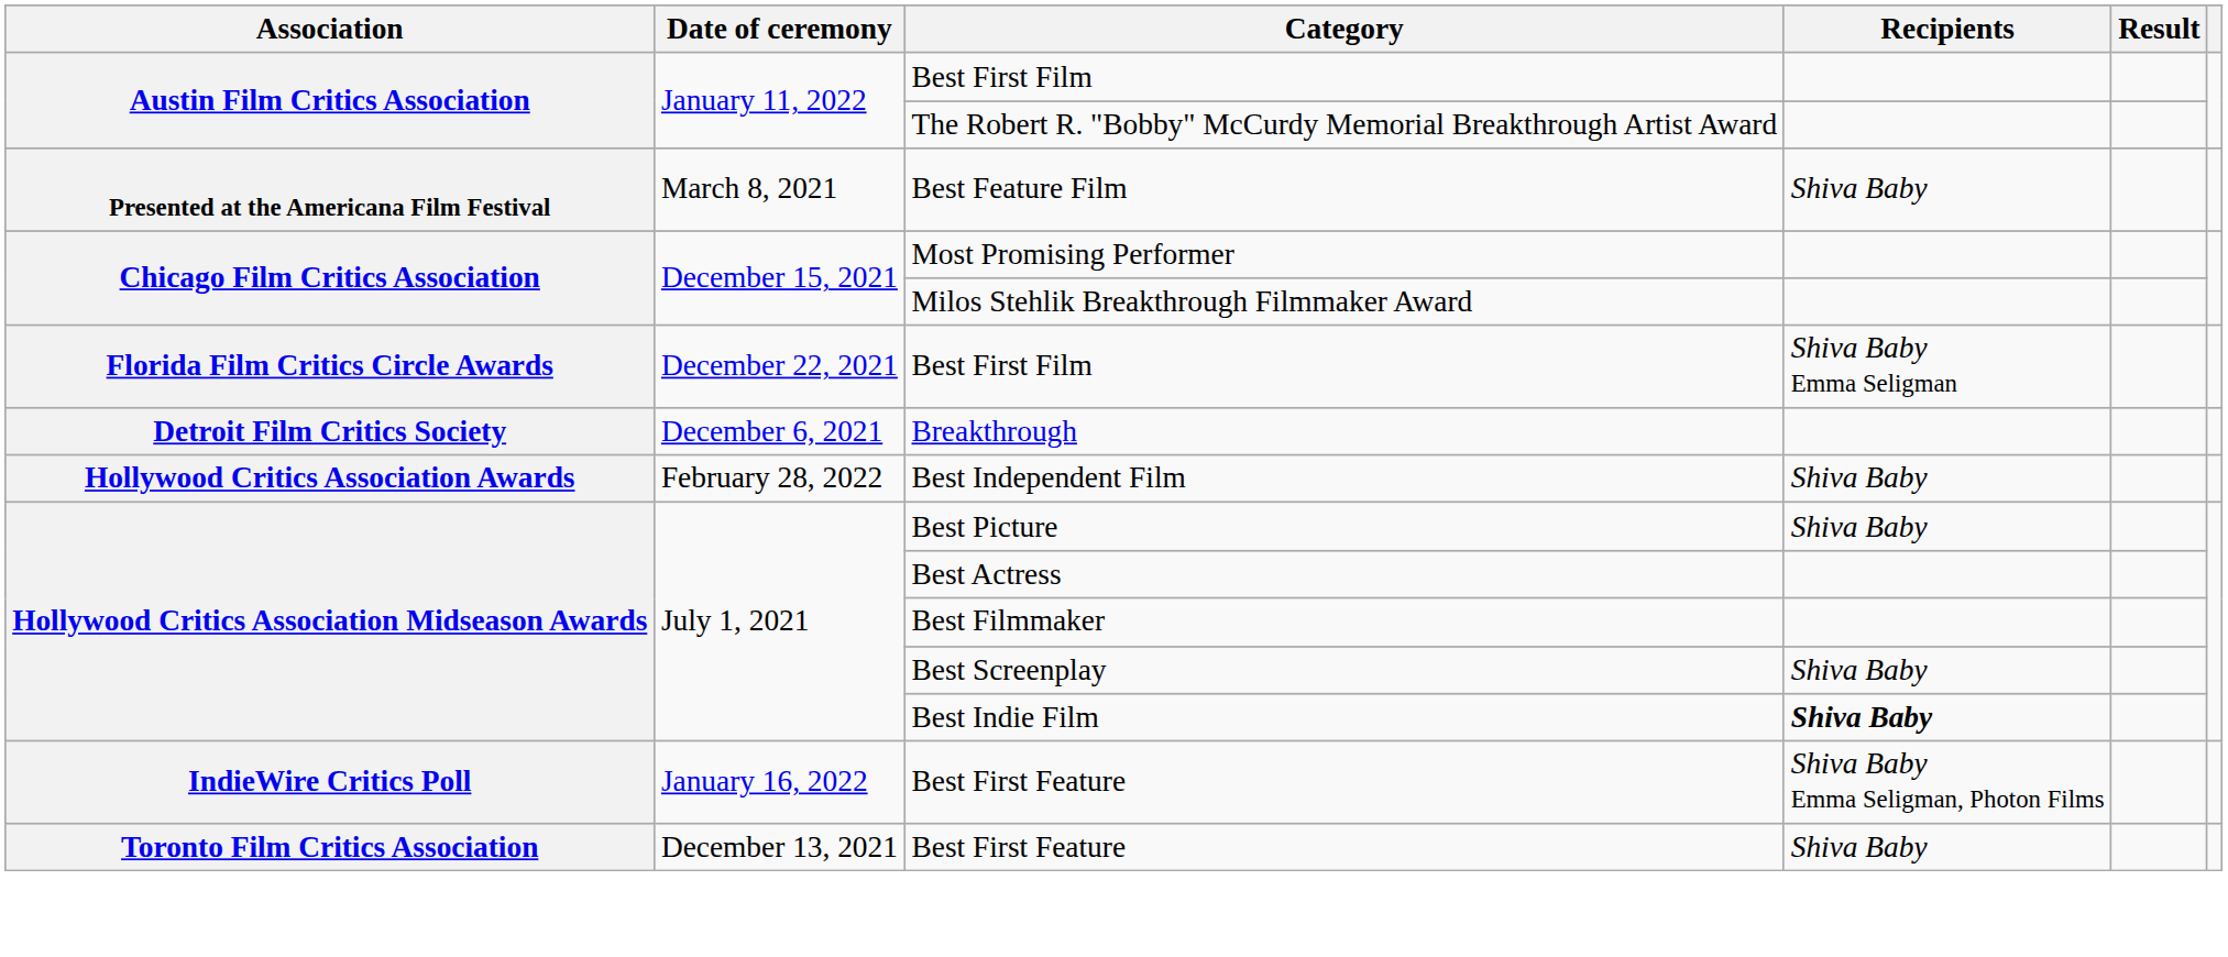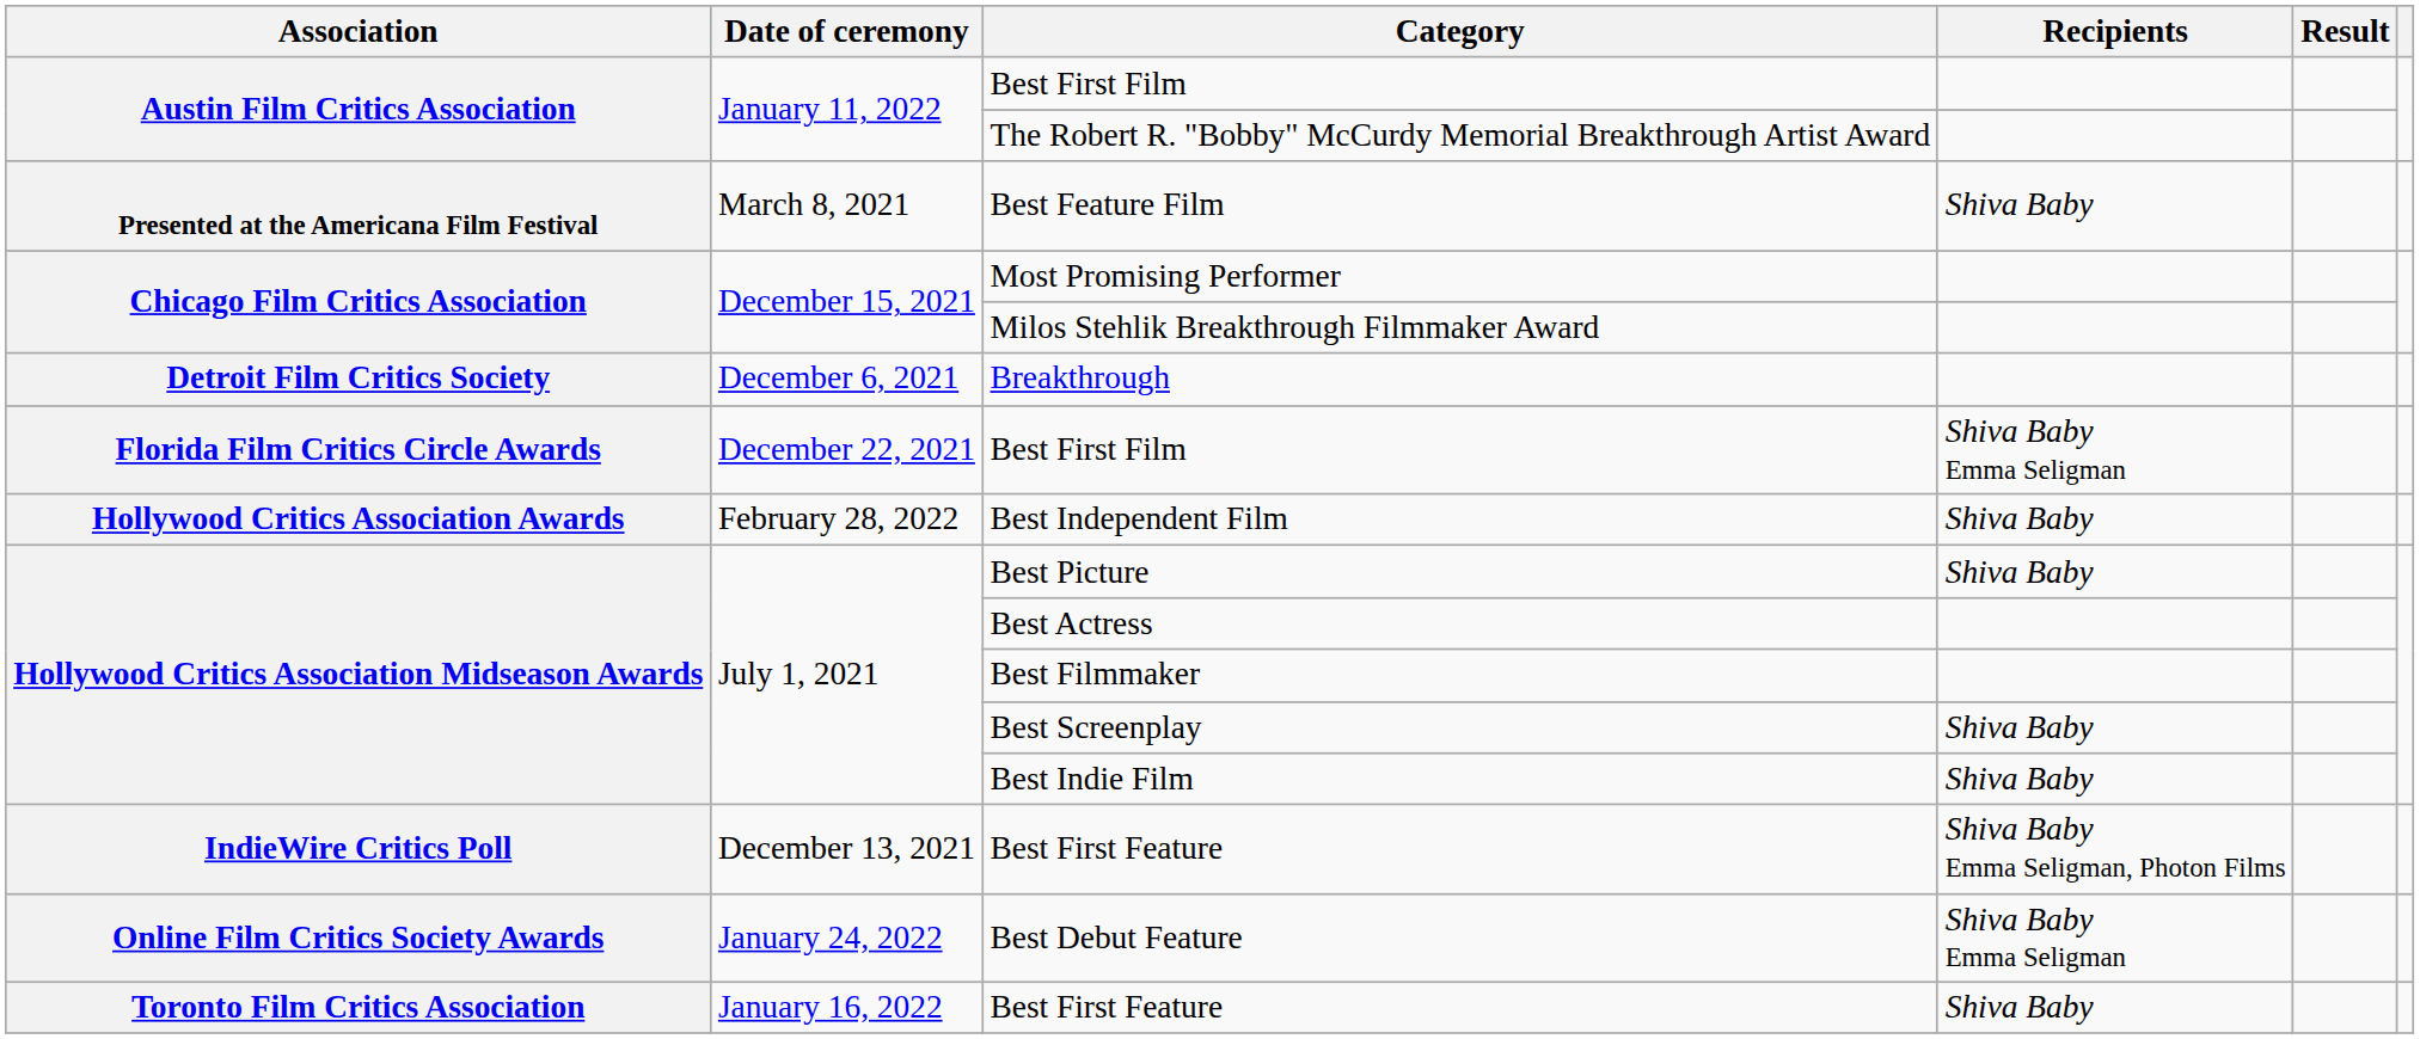rows swapped: Breakthrough <-> Florida Film Critics Circle Awards / Best First Film
Best Indie Film | Recipients: bold -> normal
IndieWire Critics Poll / Best First Feature | Date of ceremony: January 16, 2022 -> December 13, 2021
+ row: Online Film Critics Society Awards | January 24, 2022 | Best Debut Feature | Shiva Baby Emma Seligman
Toronto Film Critics Association / Best First Feature | Date of ceremony: December 13, 2021 -> January 16, 2022
